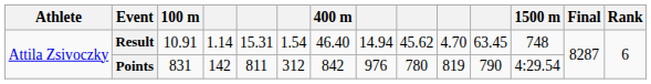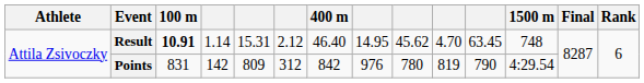Result | 100 m: normal -> bold
Result | column 6: 1.54 -> 2.12
Result | column 8: 14.94 -> 14.95
Points | column 5: 811 -> 809
